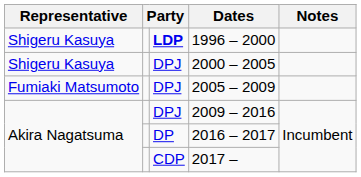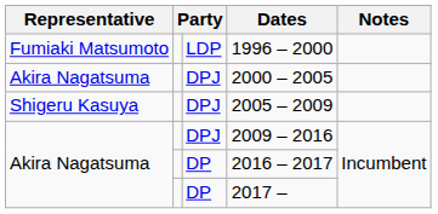1996 – 2000 | Representative: Shigeru Kasuya -> Fumiaki Matsumoto
1996 – 2000 | column 3: bold -> normal
2000 – 2005 | Representative: Shigeru Kasuya -> Akira Nagatsuma
2005 – 2009 | Representative: Fumiaki Matsumoto -> Shigeru Kasuya
2017 – | column 3: CDP -> DP
